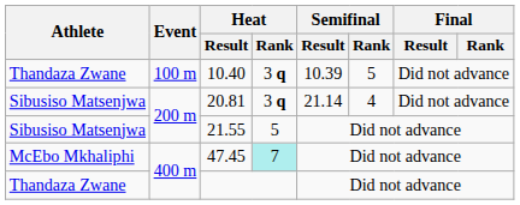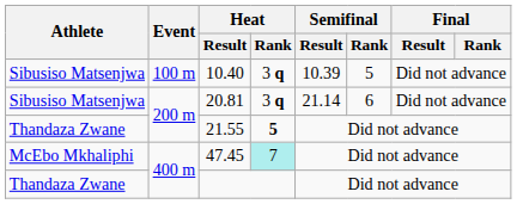10.40 | Athlete: Thandaza Zwane -> Sibusiso Matsenjwa
20.81 | Semifinal / Rank: 4 -> 6
21.55 | Athlete: Sibusiso Matsenjwa -> Thandaza Zwane
21.55 | Heat / Rank: normal -> bold
